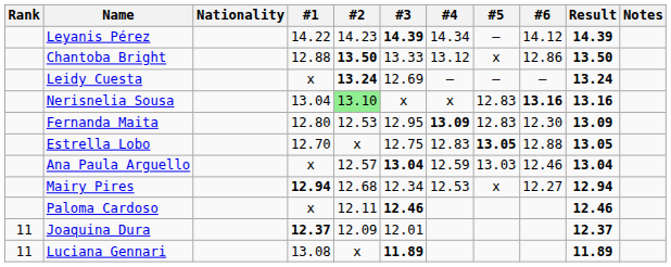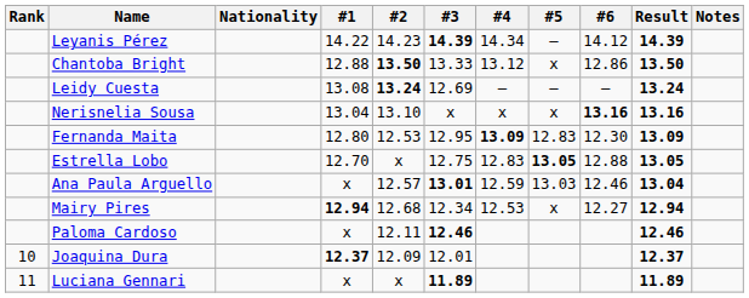Leidy Cuesta | #1: x -> 13.08
Nerisnelia Sousa | #2: lightgreen background -> no background
Nerisnelia Sousa | #5: 12.83 -> x
Ana Paula Arguello | #3: 13.04 -> 13.01
Joaquina Dura | Rank: 11 -> 10
Luciana Gennari | #1: 13.08 -> x
